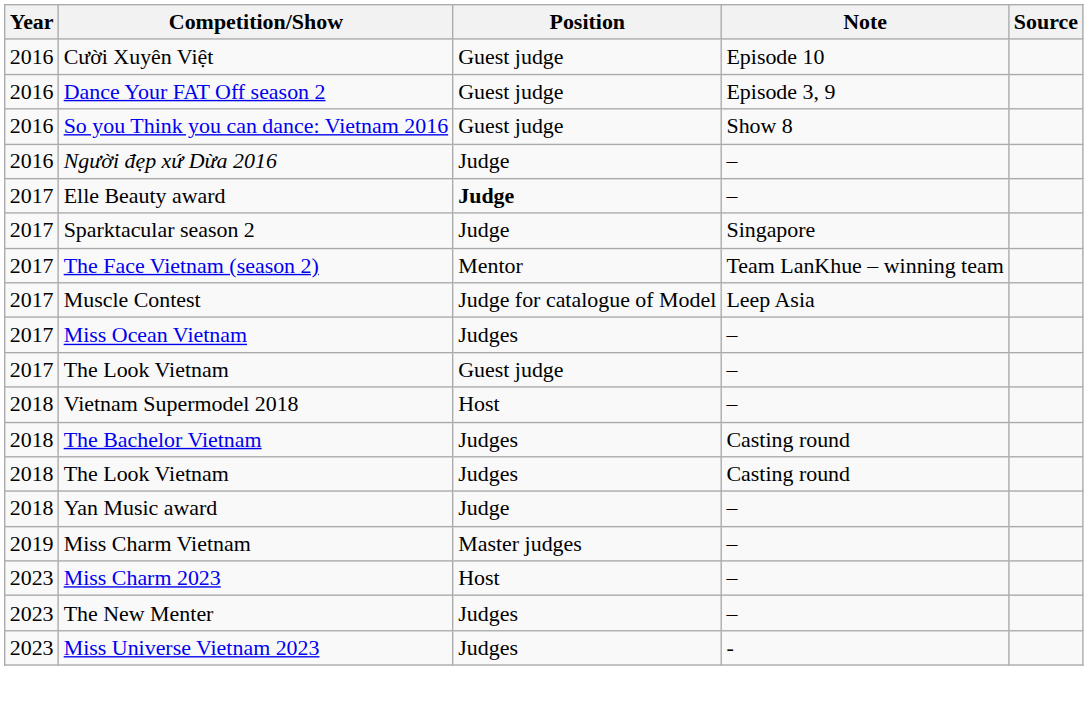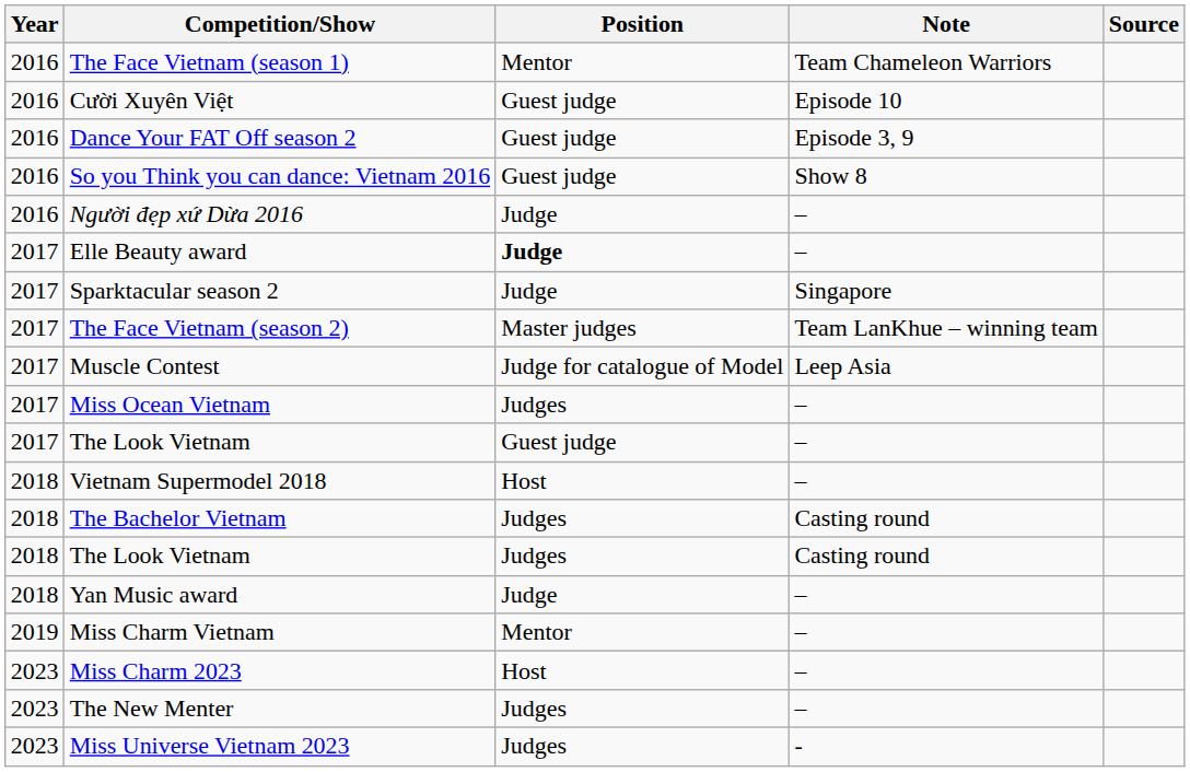+ row: 2016 | The Face Vietnam (season 1) | Mentor | Team Chameleon Warriors
The Face Vietnam (season 2) | Position: Mentor -> Master judges
Miss Charm Vietnam | Position: Master judges -> Mentor
